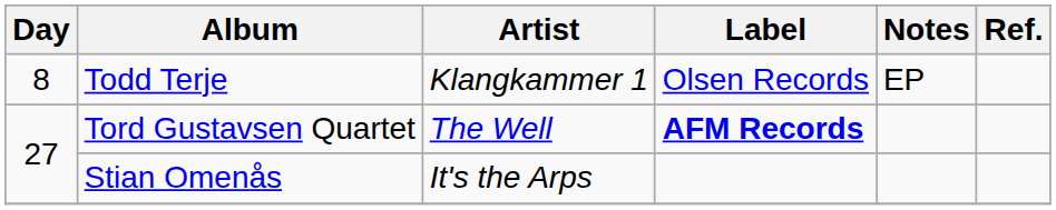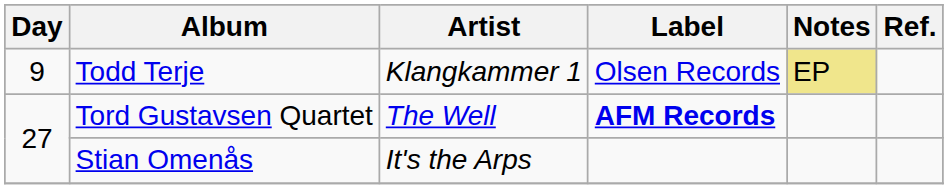Todd Terje | Day: 8 -> 9
Todd Terje | Notes: no background -> khaki background
